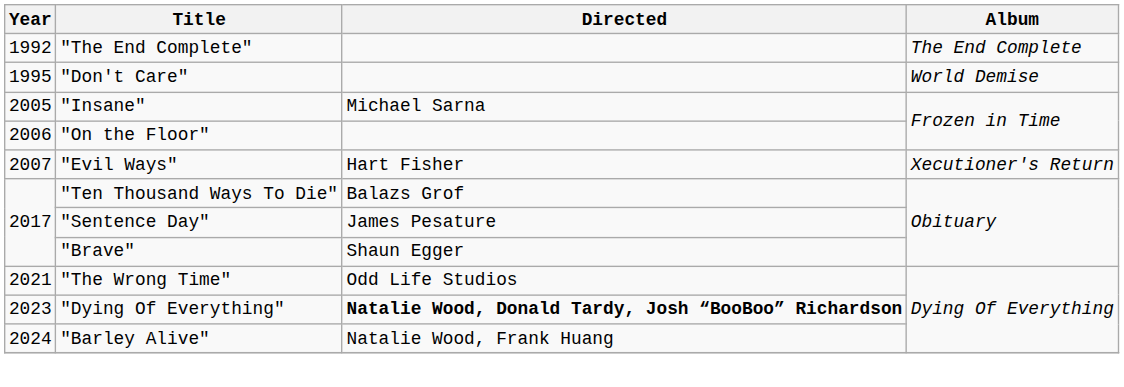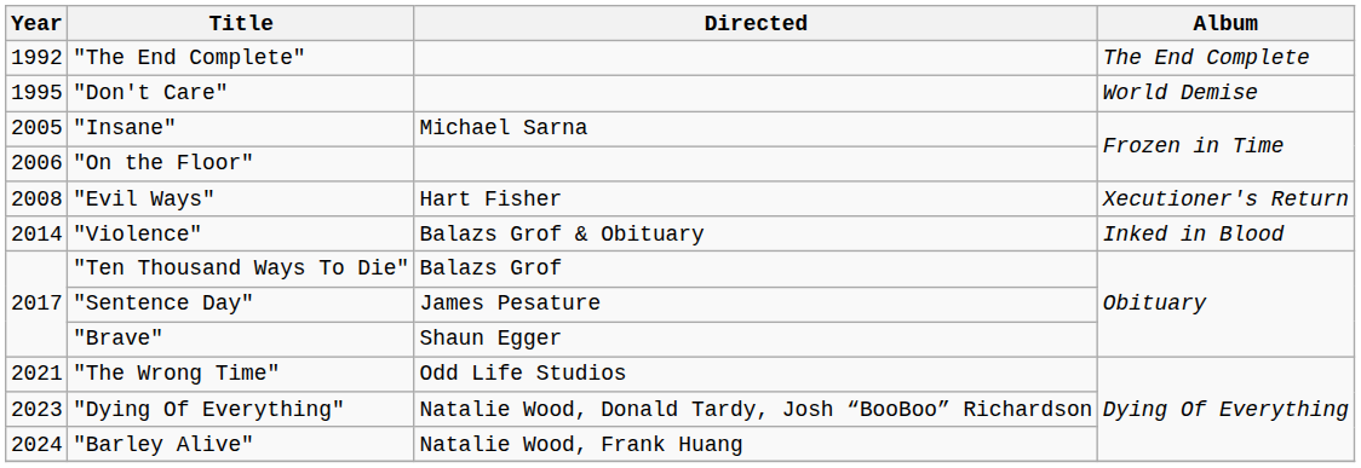"Evil Ways" | Year: 2007 -> 2008
+ row: 2014 | "Violence" | Balazs Grof & Obituary | Inked in Blood
"Dying Of Everything" | Directed: bold -> normal
